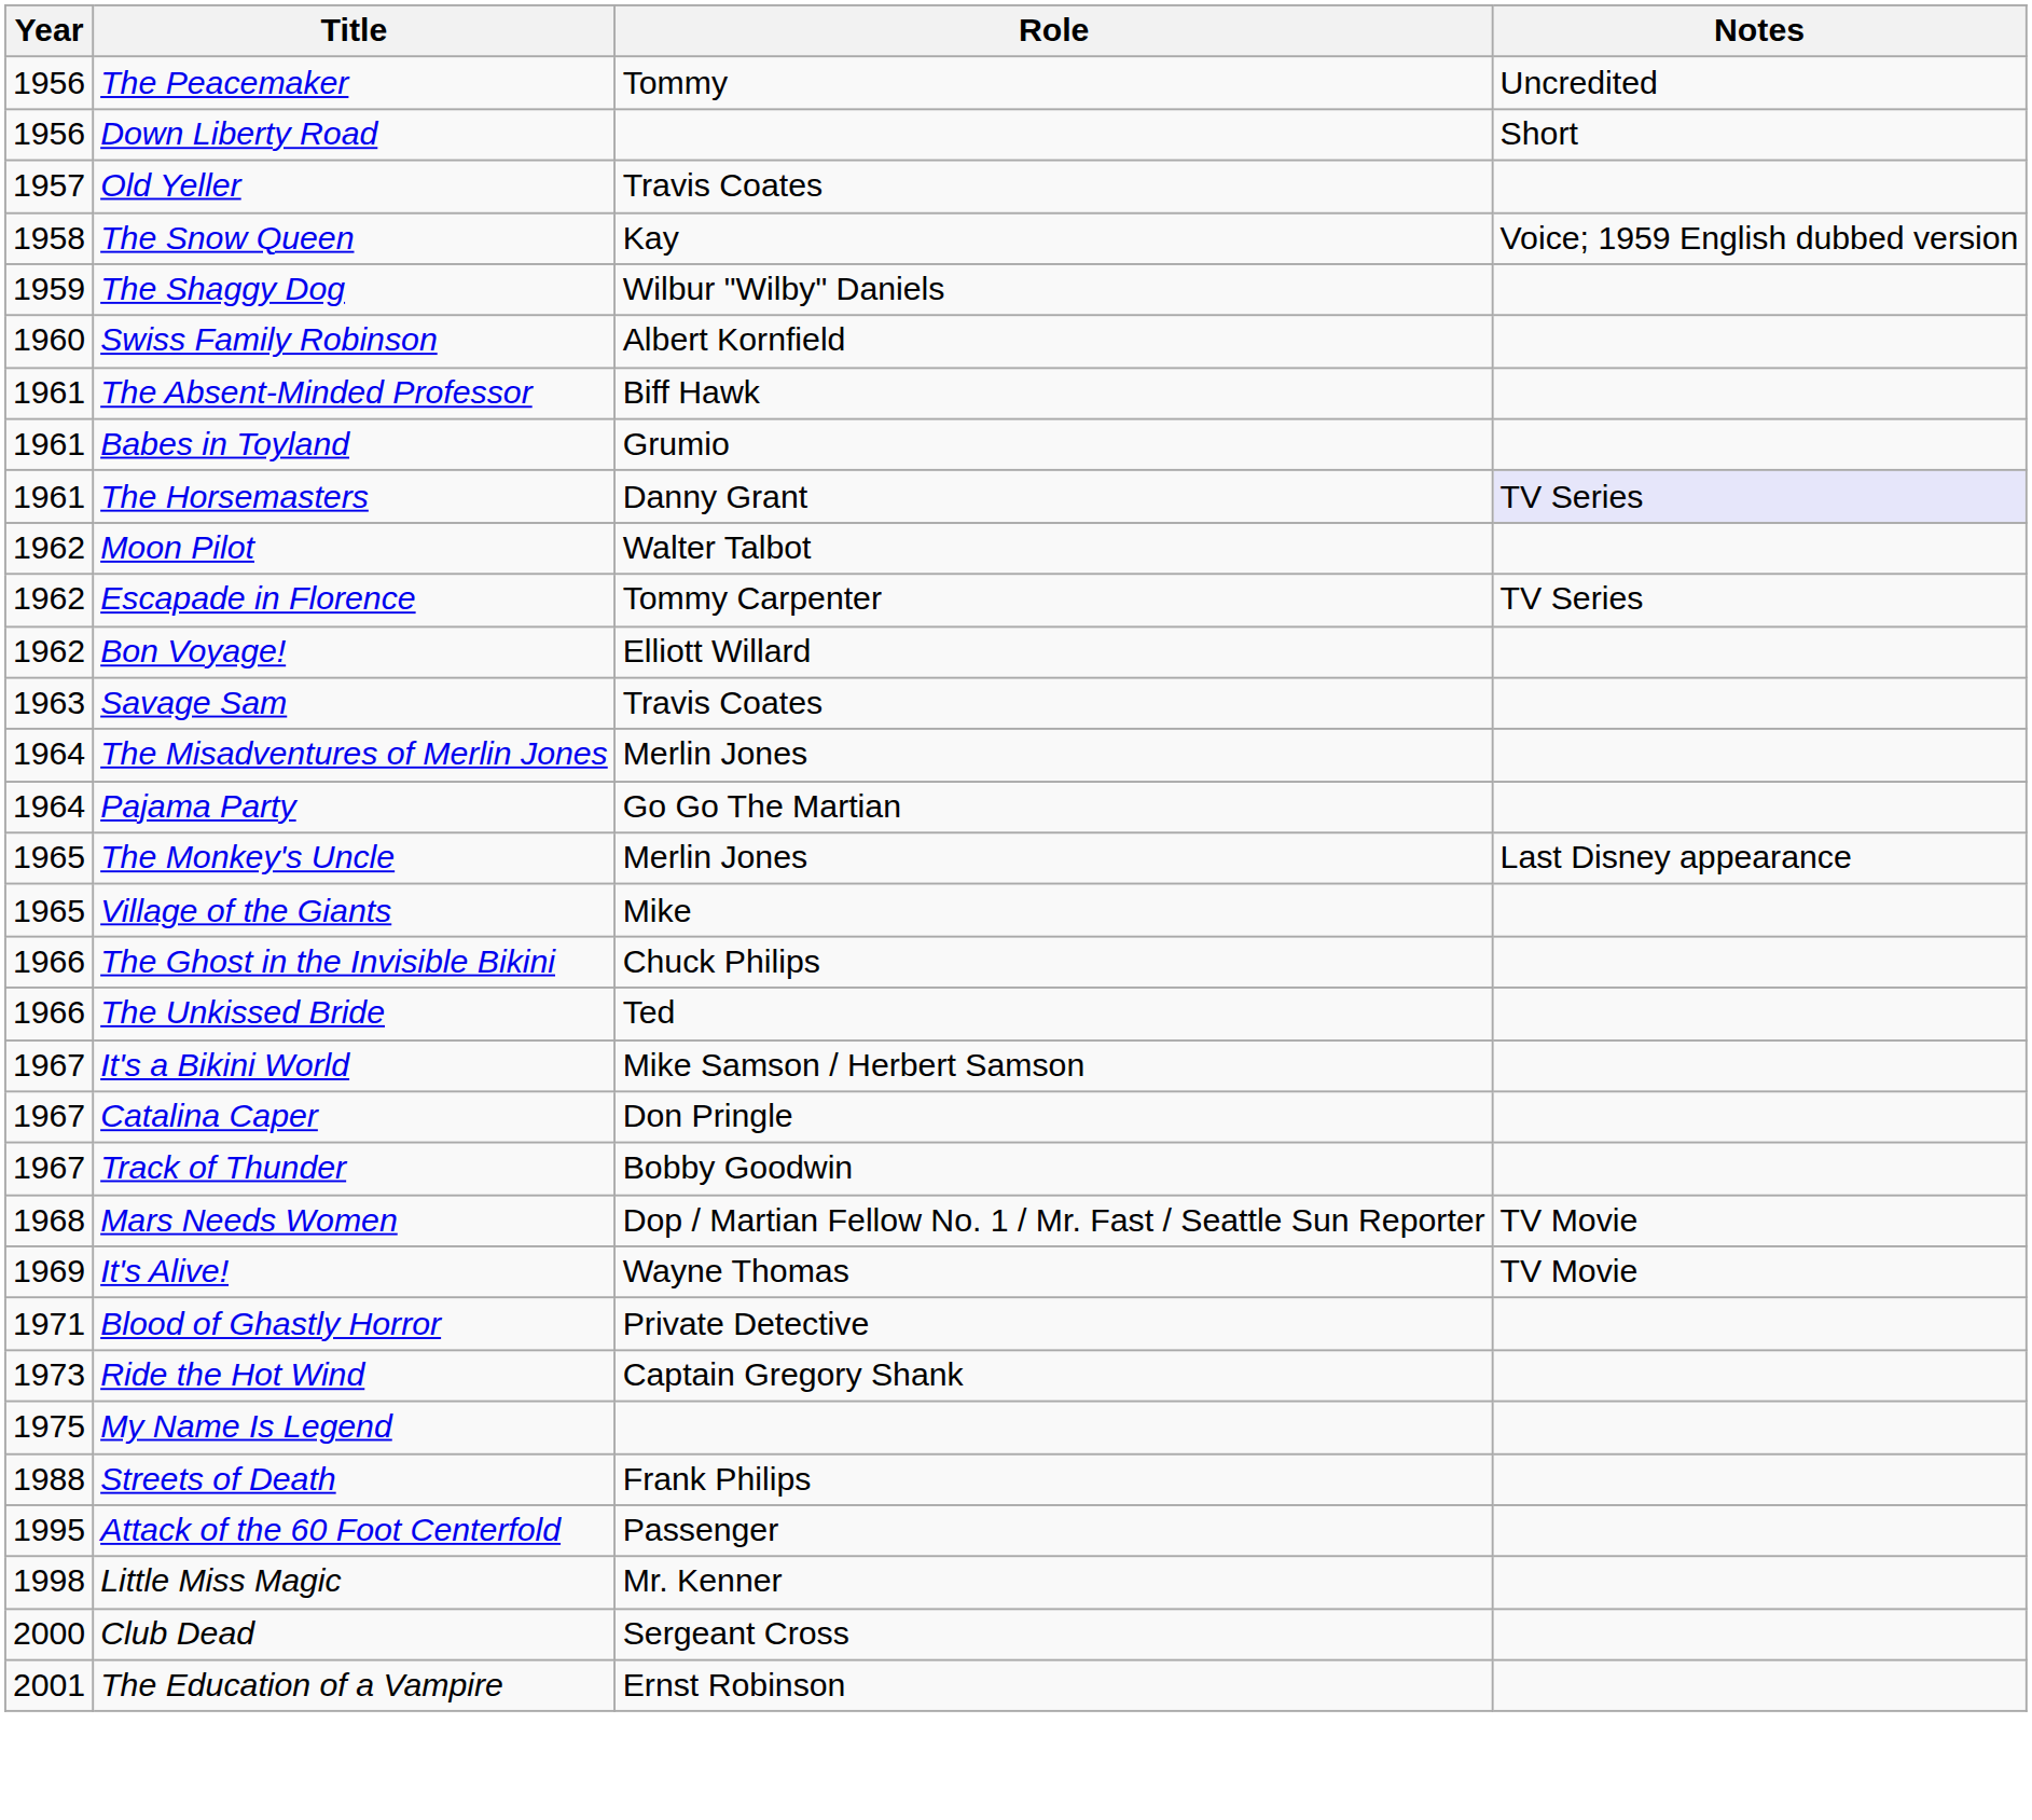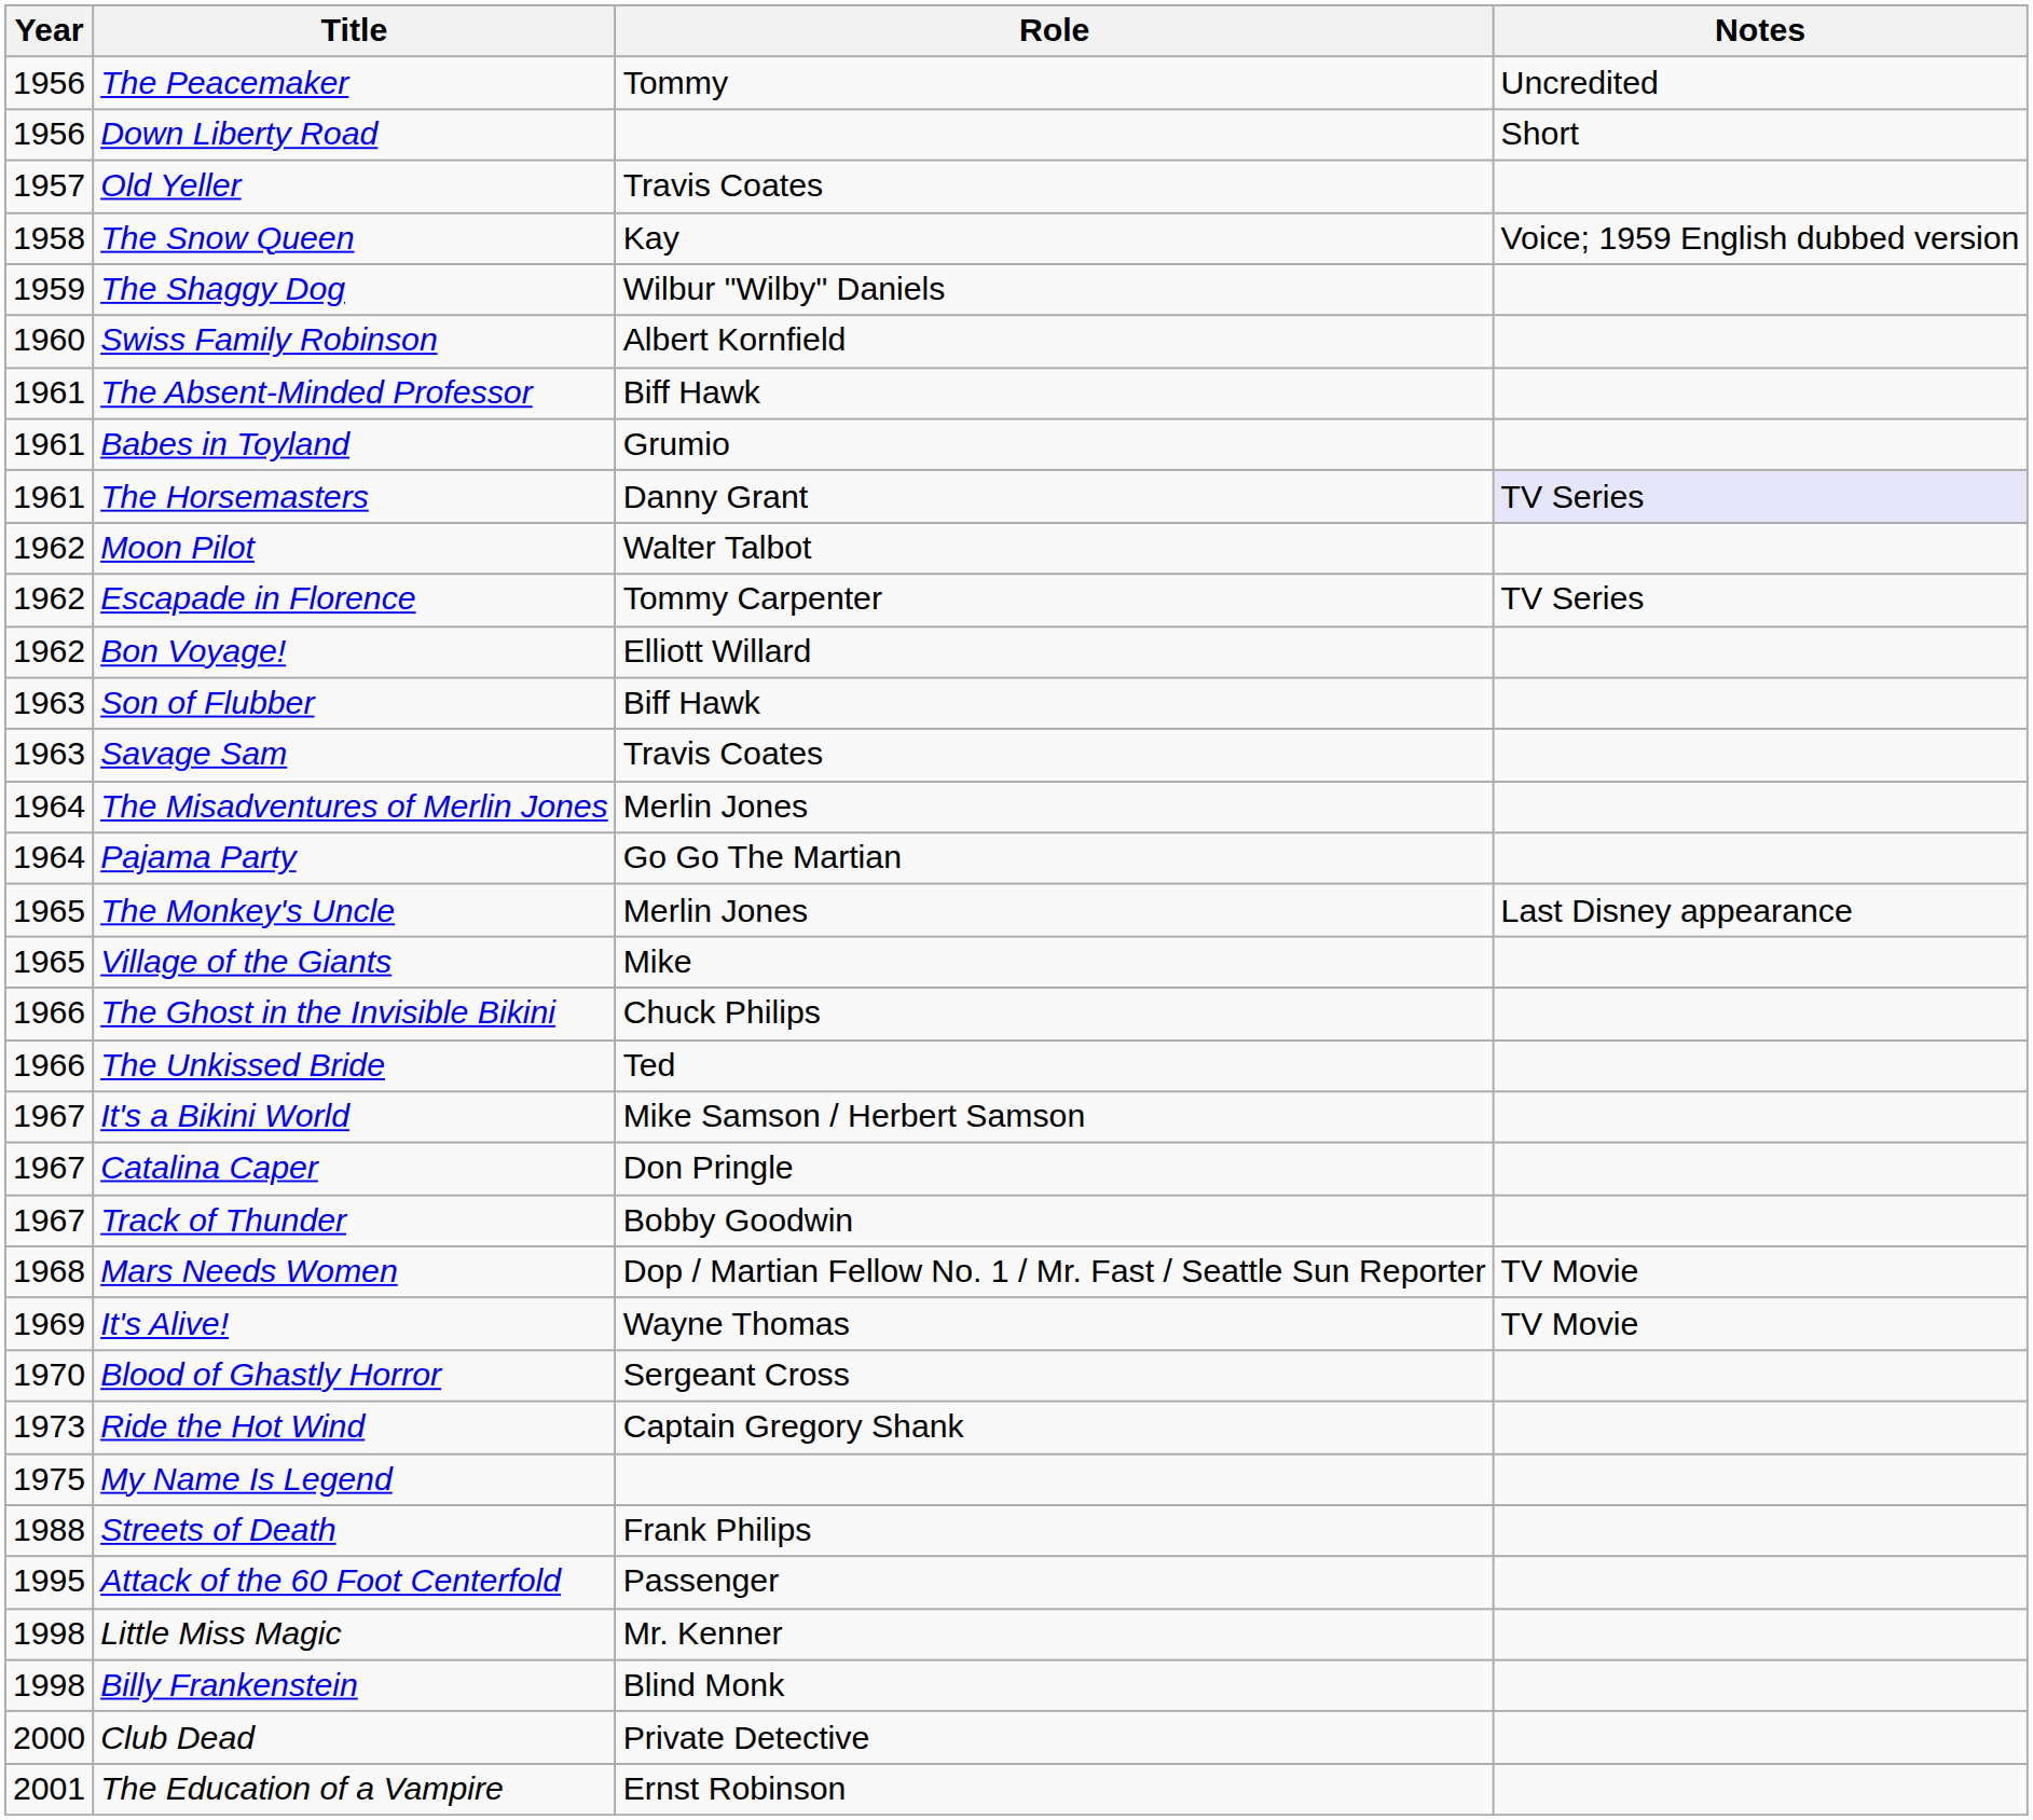+ row: 1963 | Son of Flubber | Biff Hawk
Blood of Ghastly Horror | Year: 1971 -> 1970
Blood of Ghastly Horror | Role: Private Detective -> Sergeant Cross
+ row: 1998 | Billy Frankenstein | Blind Monk
Club Dead | Role: Sergeant Cross -> Private Detective
